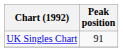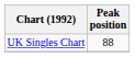UK Singles Chart | Peak position: 91 -> 88
